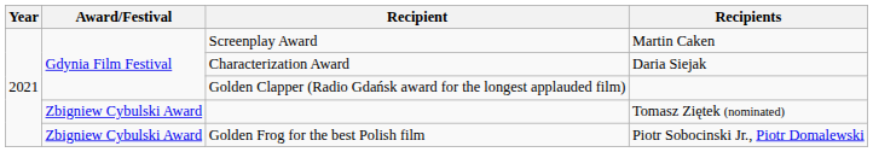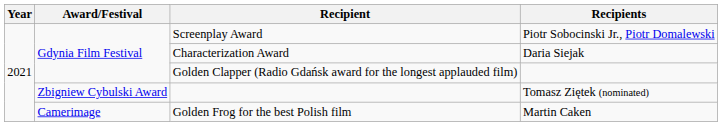Screenplay Award | Recipients: Martin Caken -> Piotr Sobocinski Jr., Piotr Domalewski
Golden Frog for the best Polish film | Award/Festival: Zbigniew Cybulski Award -> Camerimage
Golden Frog for the best Polish film | Recipients: Piotr Sobocinski Jr., Piotr Domalewski -> Martin Caken
